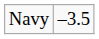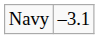Navy | column 2: –3.5 -> –3.1
